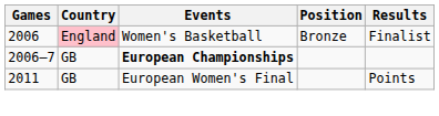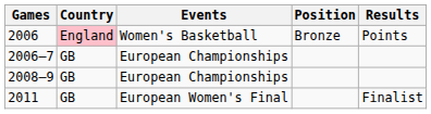2006 | Results: Finalist -> Points
2006–7 | Events: bold -> normal
+ row: 2008–9 | GB | European Championships
2011 | Results: Points -> Finalist
